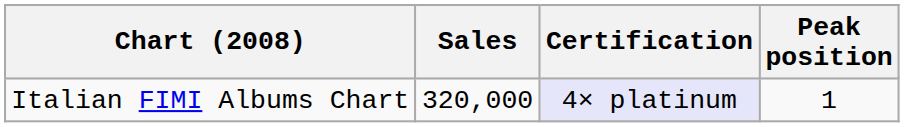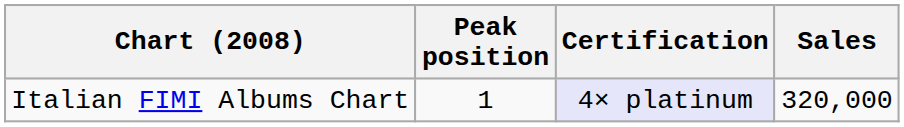columns swapped: Peak position <-> Sales
